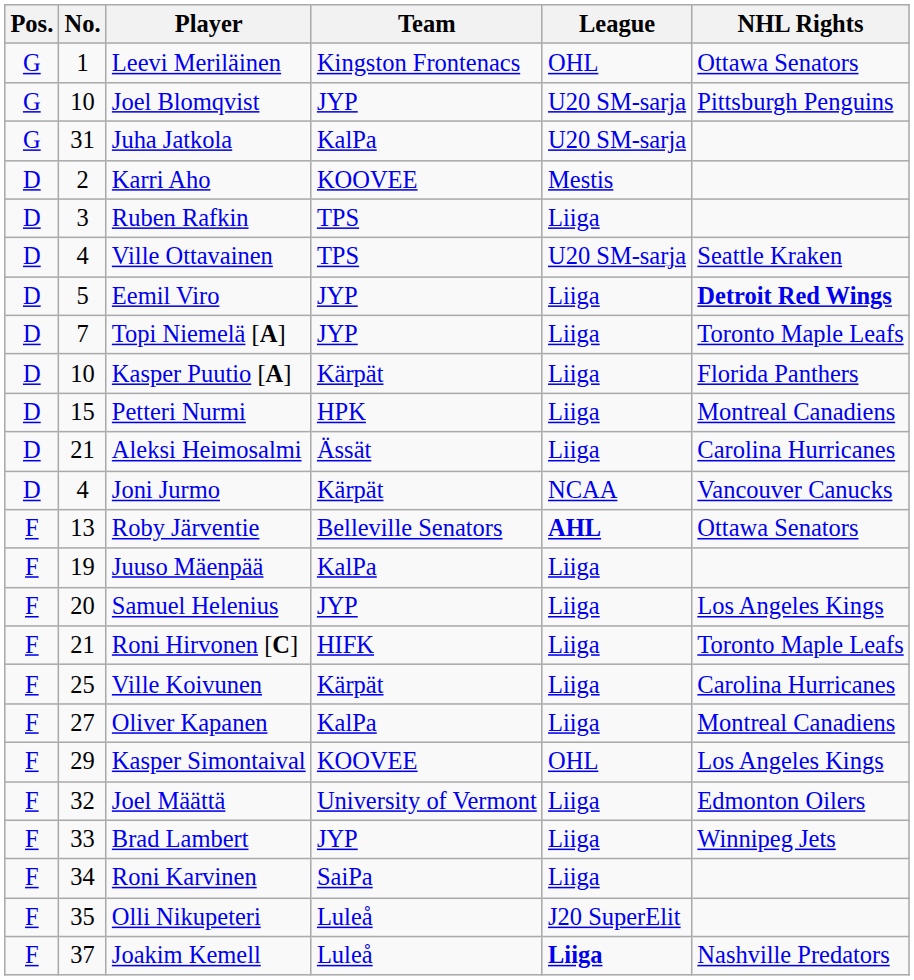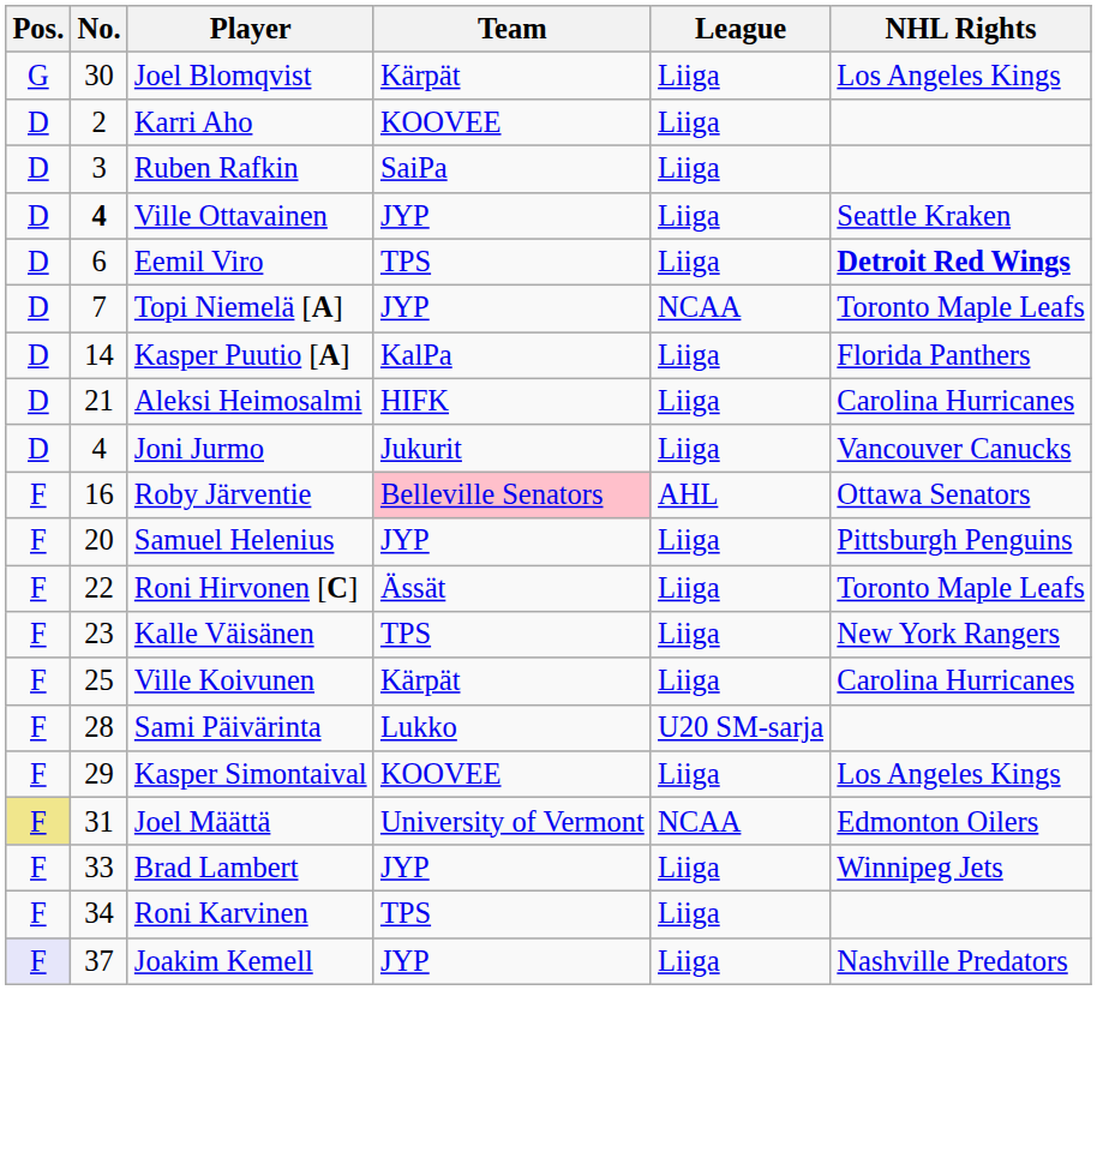- row: G | 1 | Leevi Meriläinen | Kingston Frontenacs | OHL | Ottawa Senators
Joel Blomqvist | No.: 10 -> 30
Joel Blomqvist | Team: JYP -> Kärpät
Joel Blomqvist | League: U20 SM-sarja -> Liiga
Joel Blomqvist | NHL Rights: Pittsburgh Penguins -> Los Angeles Kings
- row: G | 31 | Juha Jatkola | KalPa | U20 SM-sarja
Karri Aho | League: Mestis -> Liiga
Ruben Rafkin | Team: TPS -> SaiPa
Ville Ottavainen | No.: normal -> bold
Ville Ottavainen | Team: TPS -> JYP
Ville Ottavainen | League: U20 SM-sarja -> Liiga
Eemil Viro | No.: 5 -> 6
Eemil Viro | Team: JYP -> TPS
Topi Niemelä [A] | League: Liiga -> NCAA
Kasper Puutio [A] | No.: 10 -> 14
Kasper Puutio [A] | Team: Kärpät -> KalPa
- row: D | 15 | Petteri Nurmi | HPK | Liiga | Montreal Canadiens
Aleksi Heimosalmi | Team: Ässät -> HIFK
Joni Jurmo | Team: Kärpät -> Jukurit
Joni Jurmo | League: NCAA -> Liiga
Roby Järventie | No.: 13 -> 16
Roby Järventie | Team: no background -> pink background
Roby Järventie | League: bold -> normal
- row: F | 19 | Juuso Mäenpää | KalPa | Liiga
Samuel Helenius | NHL Rights: Los Angeles Kings -> Pittsburgh Penguins
Roni Hirvonen [C] | No.: 21 -> 22
Roni Hirvonen [C] | Team: HIFK -> Ässät
+ row: F | 23 | Kalle Väisänen | TPS | Liiga | New York Rangers
- row: F | 27 | Oliver Kapanen | KalPa | Liiga | Montreal Canadiens
+ row: F | 28 | Sami Päivärinta | Lukko | U20 SM-sarja
Kasper Simontaival | League: OHL -> Liiga
Joel Määttä | Pos.: no background -> khaki background
Joel Määttä | No.: 32 -> 31
Joel Määttä | League: Liiga -> NCAA
Roni Karvinen | Team: SaiPa -> TPS
- row: F | 35 | Olli Nikupeteri | Luleå | J20 SuperElit
Joakim Kemell | Pos.: no background -> lavender background
Joakim Kemell | Team: Luleå -> JYP
Joakim Kemell | League: bold -> normal
